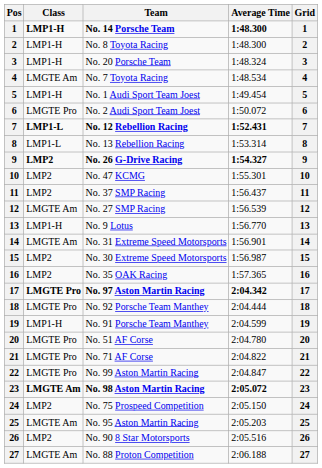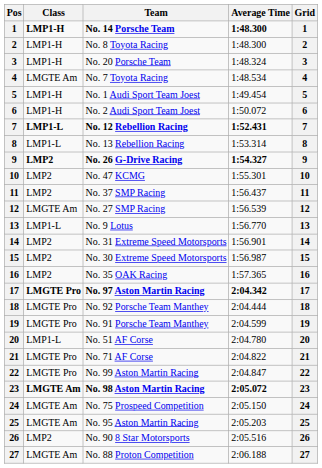No. 2 Audi Sport Team Joest | Class: LMGTE Pro -> LMP1-H
No. 9 Lotus | Class: LMP1-H -> LMP1-L
No. 31 Extreme Speed Motorsports | Class: LMGTE Am -> LMP2
No. 91 Porsche Team Manthey | Class: LMP1-H -> LMGTE Pro
No. 51 AF Corse | Class: LMGTE Pro -> LMP1-L
No. 75 Prospeed Competition | Class: LMP2 -> LMGTE Am
